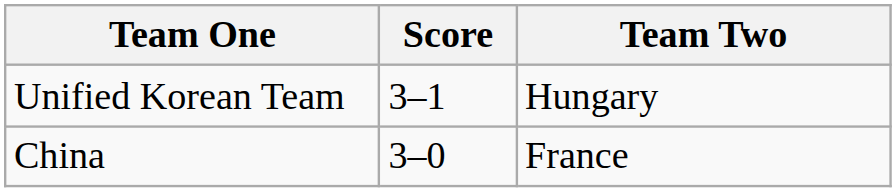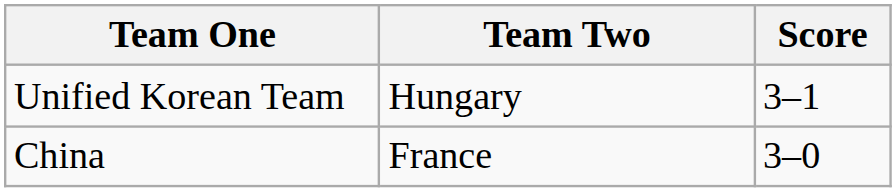columns swapped: Team Two <-> Score
